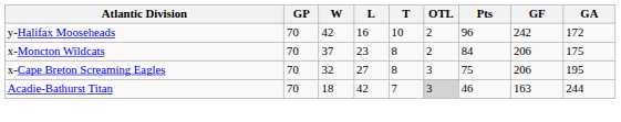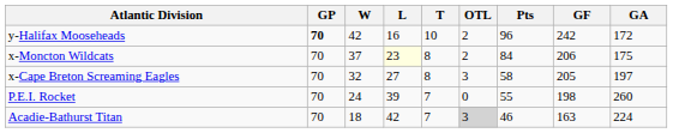y-Halifax Mooseheads | GP: normal -> bold
x-Moncton Wildcats | L: no background -> lightyellow background
x-Cape Breton Screaming Eagles | Pts: 75 -> 58
x-Cape Breton Screaming Eagles | GF: 206 -> 205
x-Cape Breton Screaming Eagles | GA: 195 -> 197
+ row: P.E.I. Rocket | 70 | 24 | 39 | 7 | 0 | 55 | 198 | 260
Acadie-Bathurst Titan | GA: 244 -> 224
